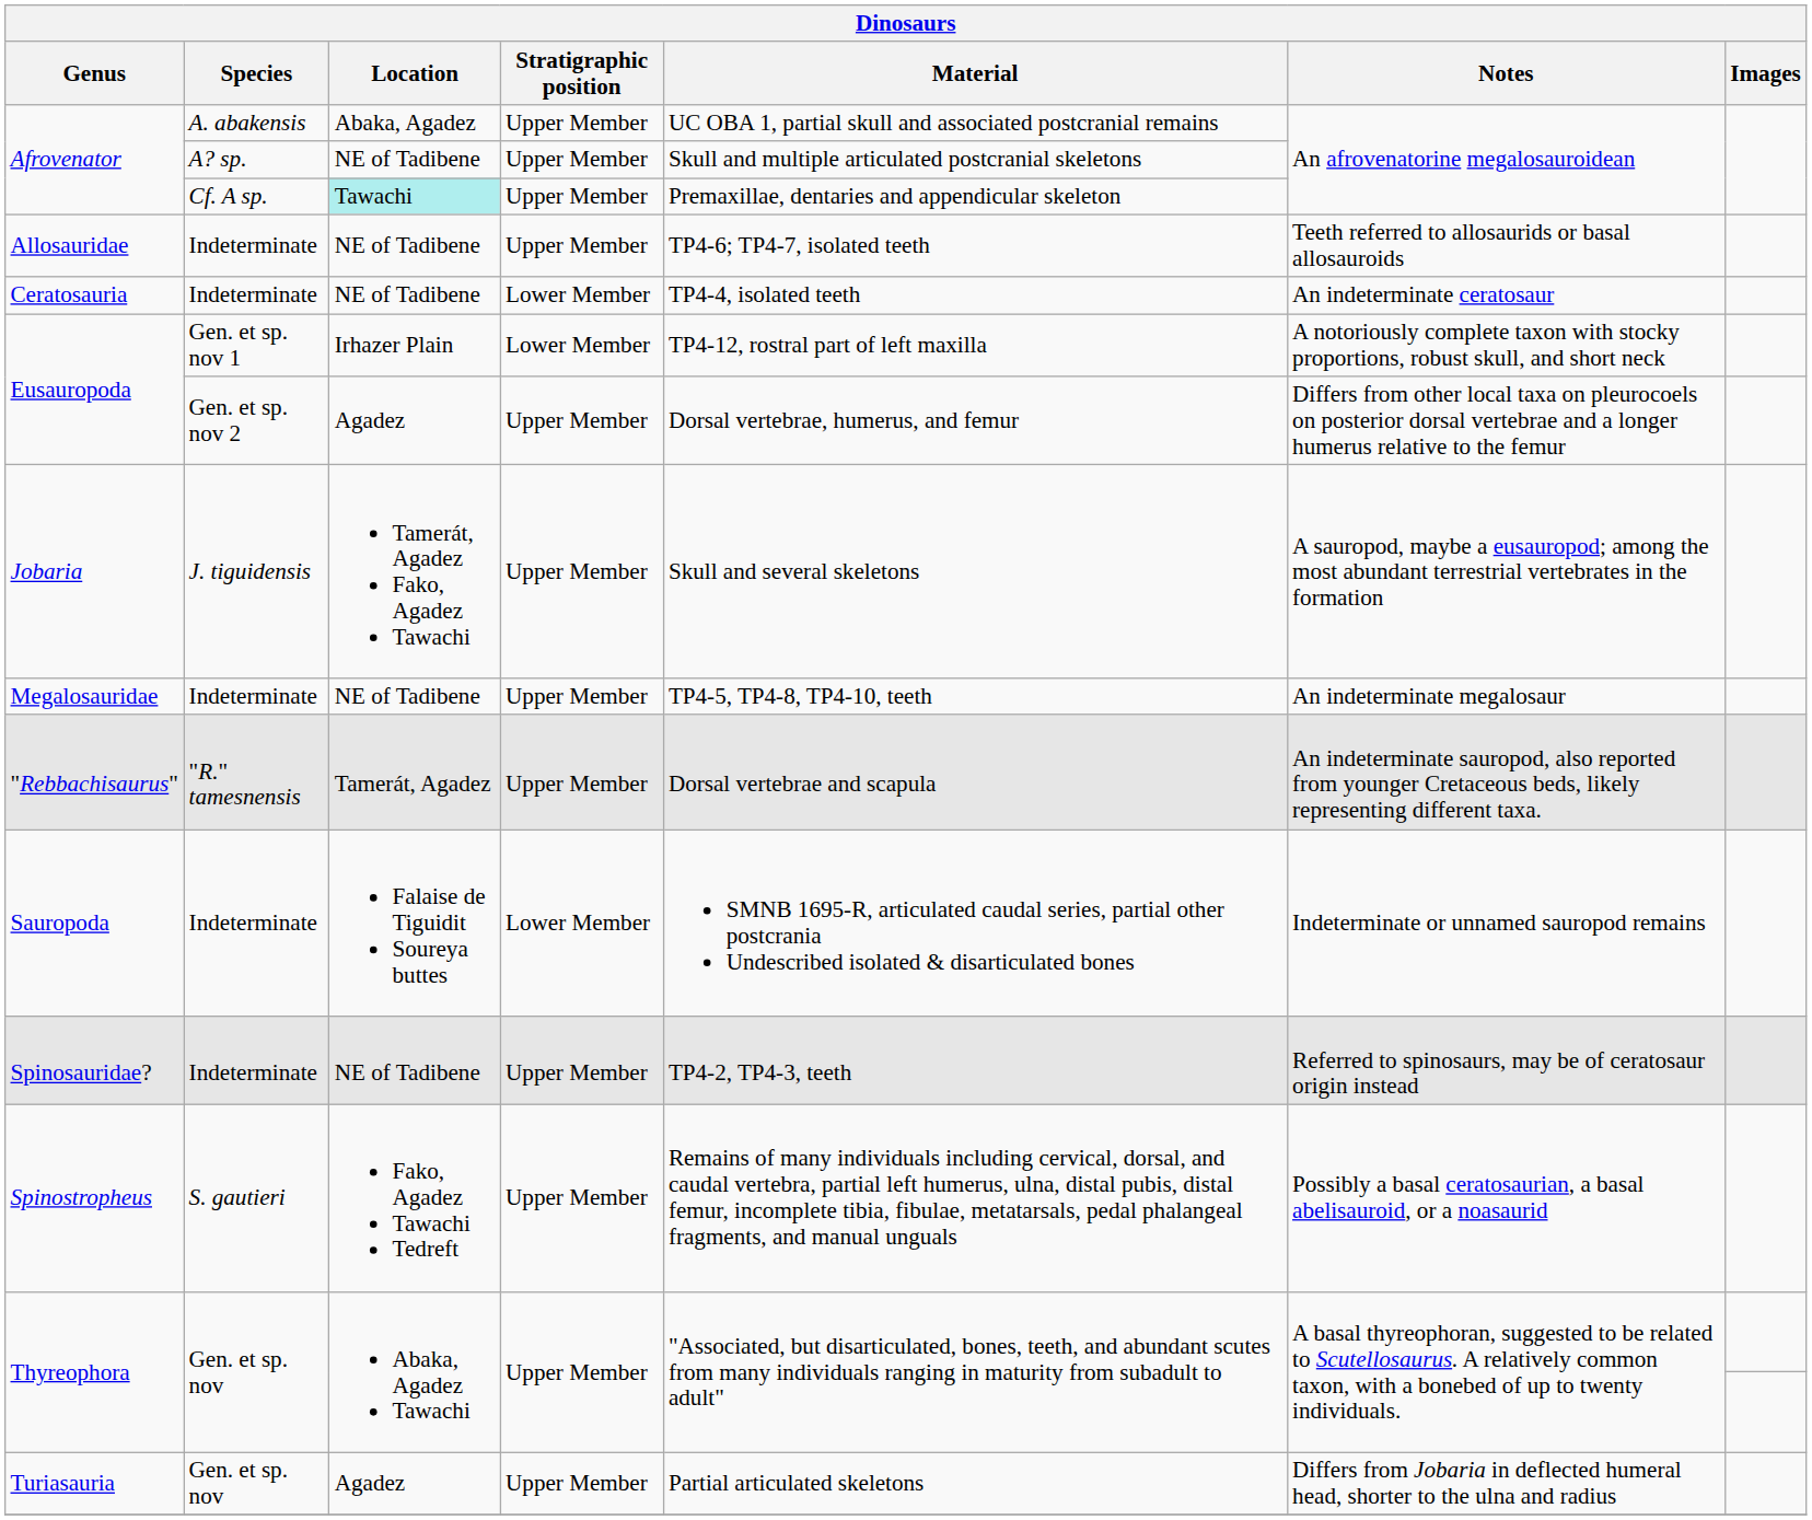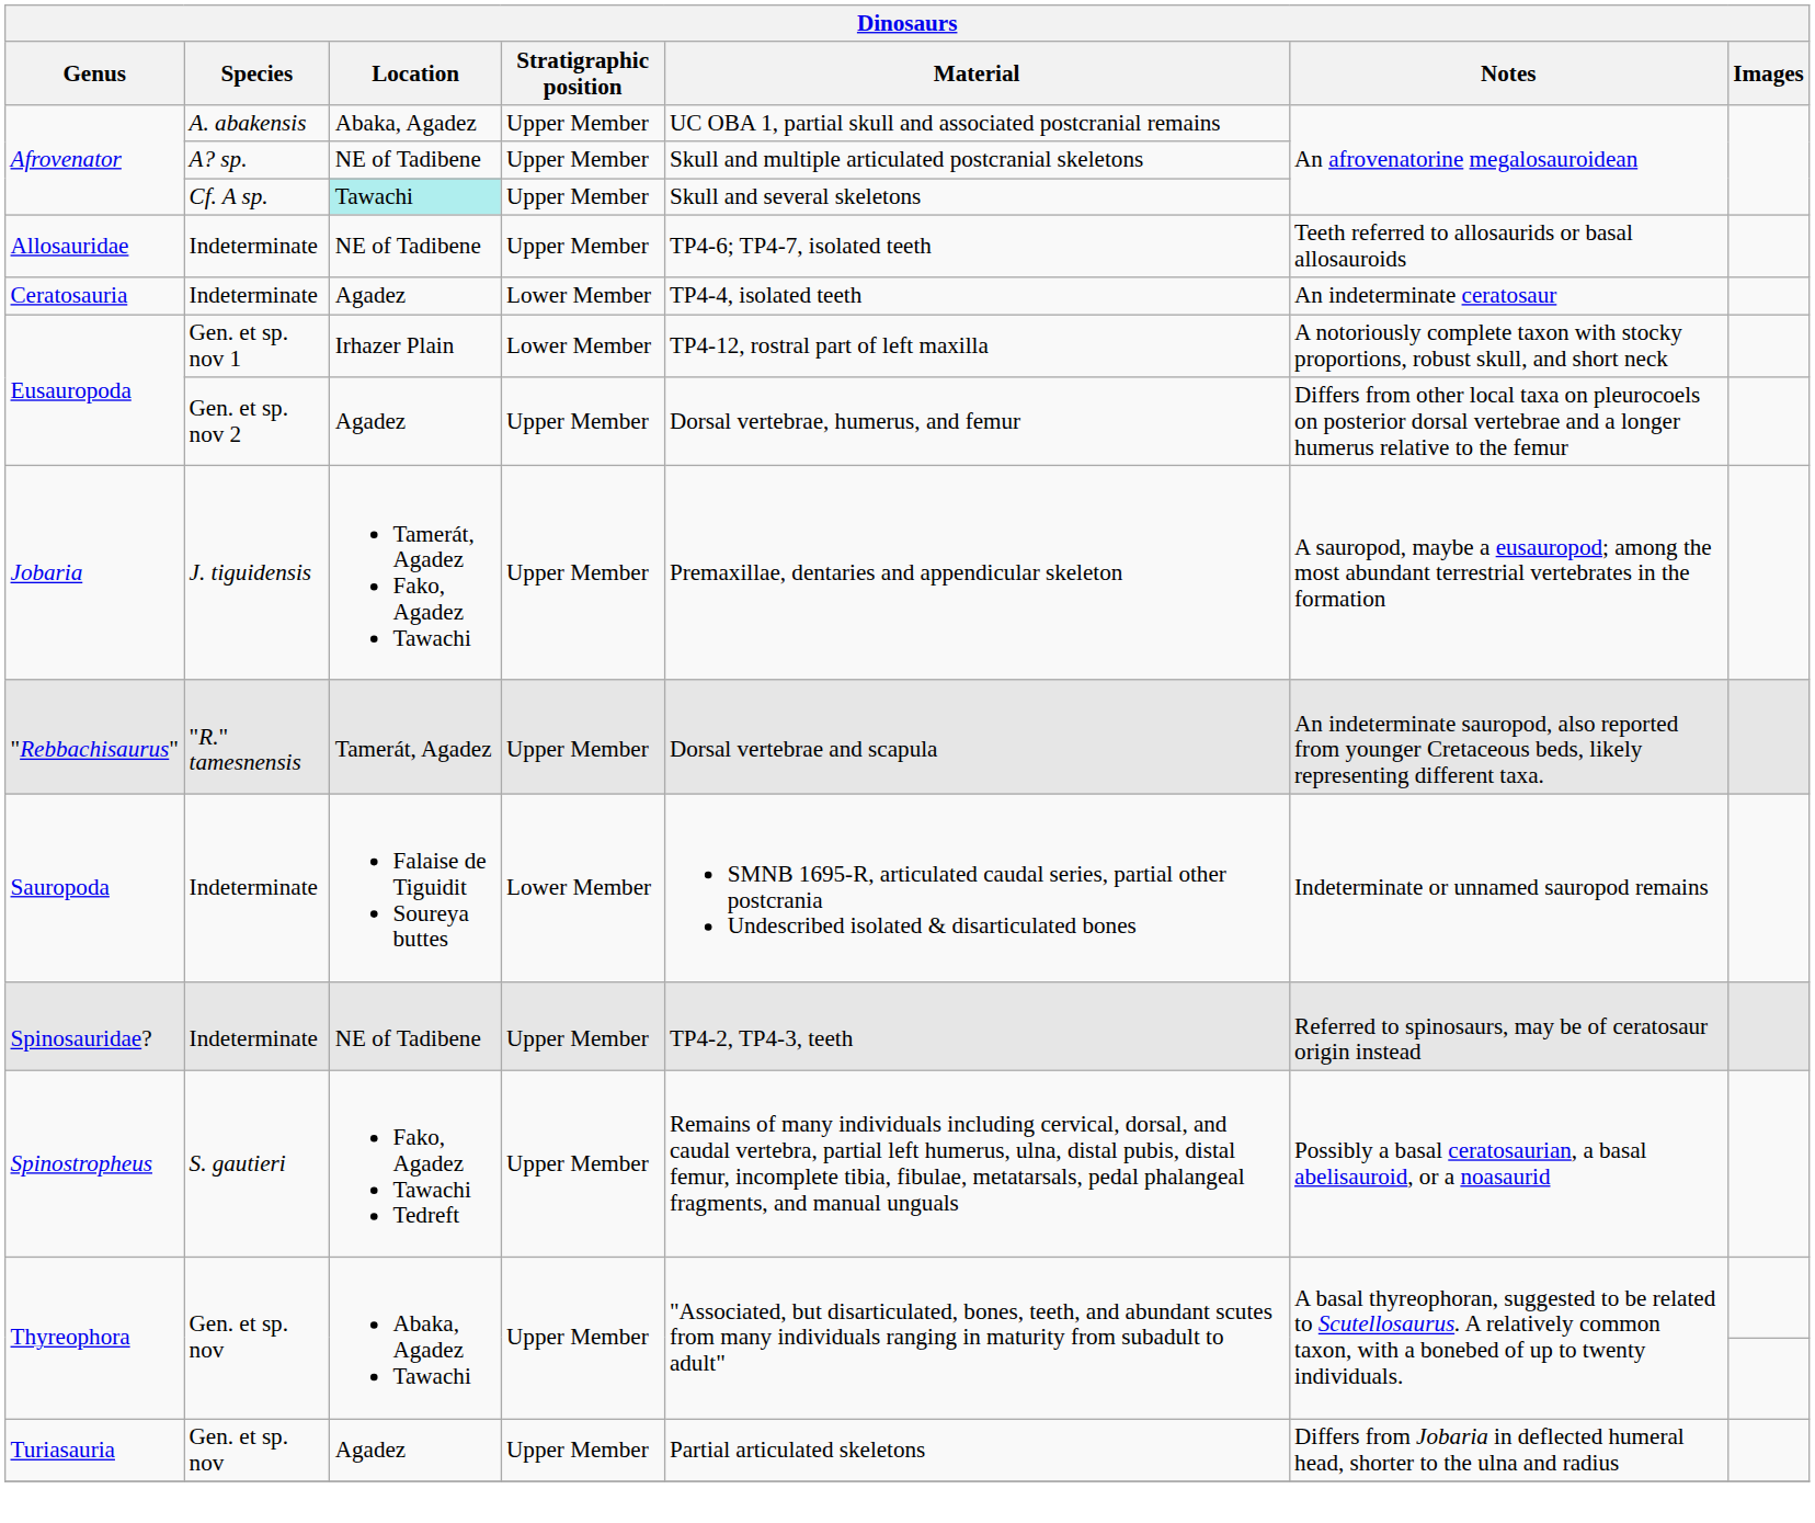Afrovenator / Cf. A sp. | Material: Premaxillae, dentaries and appendicular skeleton -> Skull and several skeletons
Ceratosauria | Location: NE of Tadibene -> Agadez
Jobaria | Material: Skull and several skeletons -> Premaxillae, dentaries and appendicular skeleton
- row: Megalosauridae | Indeterminate | NE of Tadibene | Upper Member | TP4-5, TP4-8, TP4-10, teeth | An indeterminate megalosaur
